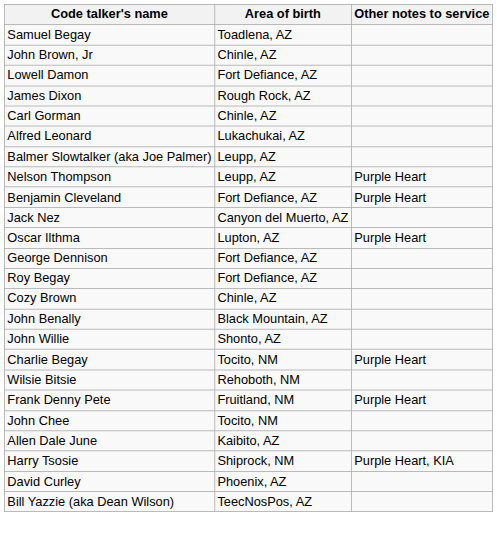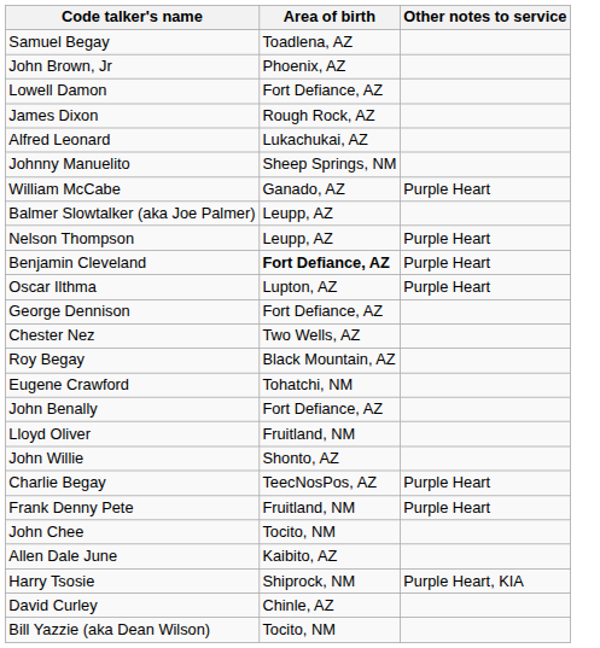John Brown, Jr | Area of birth: Chinle, AZ -> Phoenix, AZ
- row: Carl Gorman | Chinle, AZ
+ row: Johnny Manuelito | Sheep Springs, NM
+ row: William McCabe | Ganado, AZ | Purple Heart
Benjamin Cleveland | Area of birth: normal -> bold
- row: Jack Nez | Canyon del Muerto, AZ
+ row: Chester Nez | Two Wells, AZ
Roy Begay | Area of birth: Fort Defiance, AZ -> Black Mountain, AZ
- row: Cozy Brown | Chinle, AZ
+ row: Eugene Crawford | Tohatchi, NM
John Benally | Area of birth: Black Mountain, AZ -> Fort Defiance, AZ
+ row: Lloyd Oliver | Fruitland, NM
Charlie Begay | Area of birth: Tocito, NM -> TeecNosPos, AZ
- row: Wilsie Bitsie | Rehoboth, NM
David Curley | Area of birth: Phoenix, AZ -> Chinle, AZ
Bill Yazzie (aka Dean Wilson) | Area of birth: TeecNosPos, AZ -> Tocito, NM
